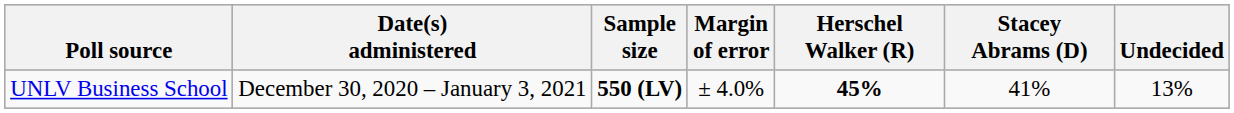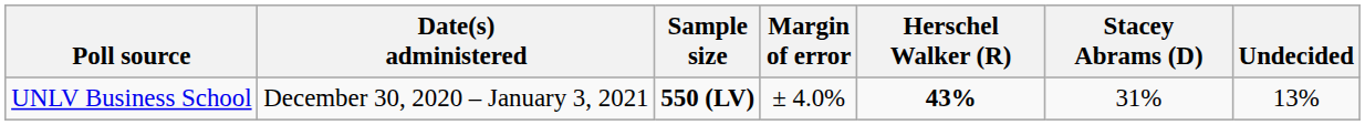UNLV Business School | Herschel Walker (R): 45% -> 43%
UNLV Business School | Stacey Abrams (D): 41% -> 31%
